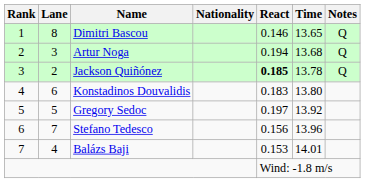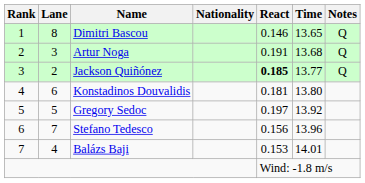Artur Noga | React: 0.194 -> 0.191
Jackson Quiñónez | Time: 13.78 -> 13.77
Konstadinos Douvalidis | React: 0.183 -> 0.181
